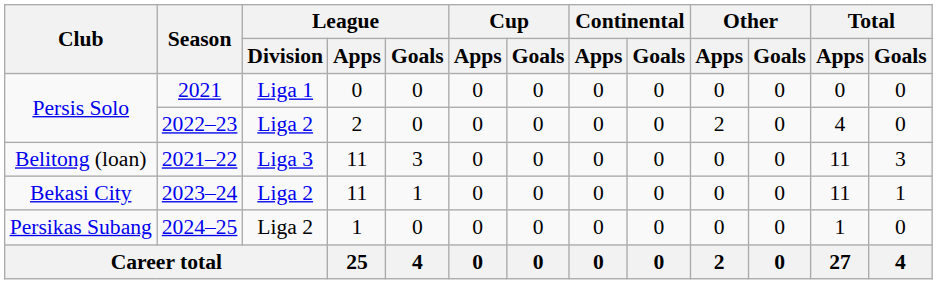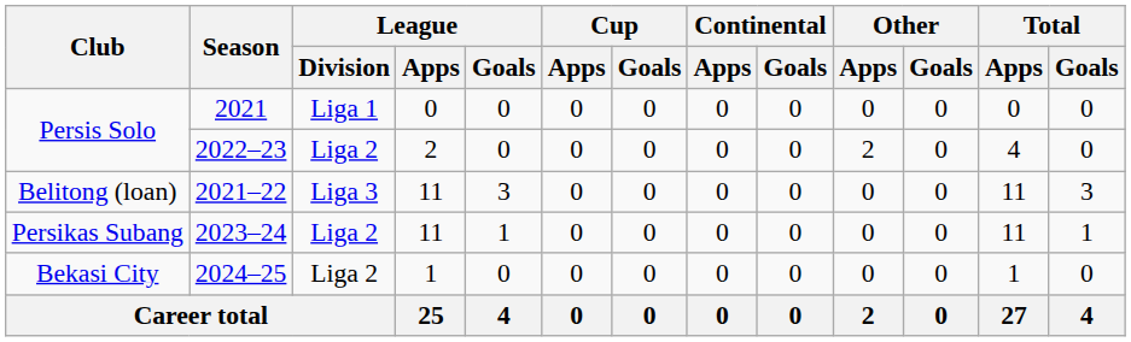2023–24 | Club: Bekasi City -> Persikas Subang
2024–25 | Club: Persikas Subang -> Bekasi City
